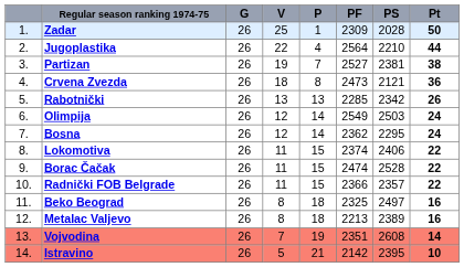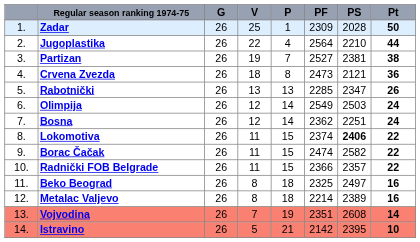Rabotnički | PS: 2342 -> 2347
Bosna | PS: 2295 -> 2251
Lokomotiva | PS: normal -> bold
Borac Čačak | PS: 2528 -> 2582
Metalac Valjevo | PF: 2213 -> 2214
